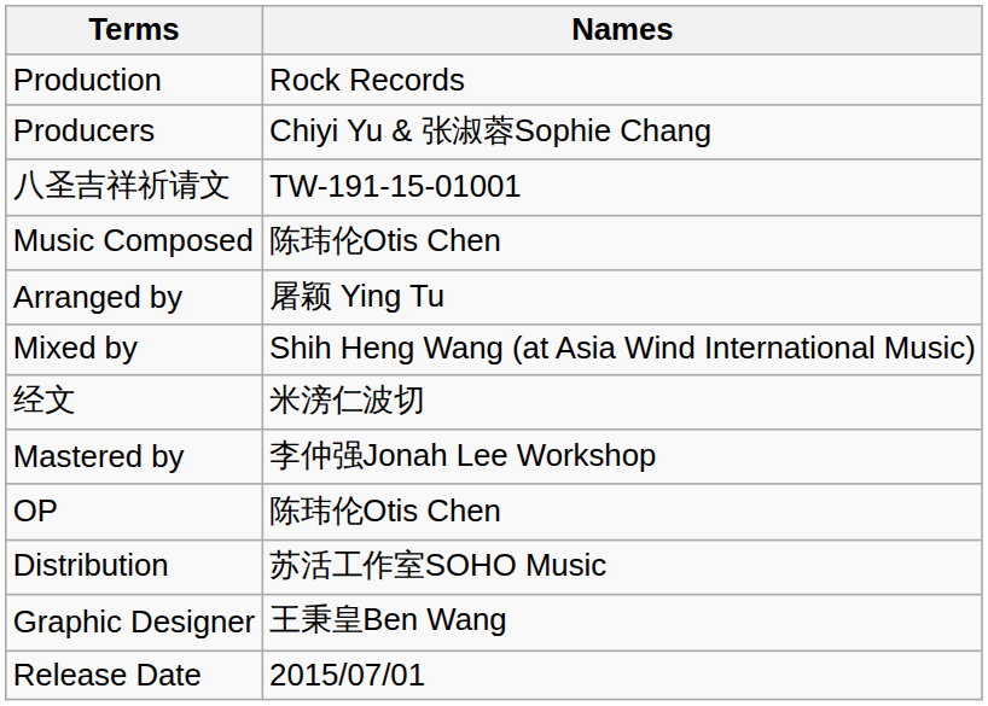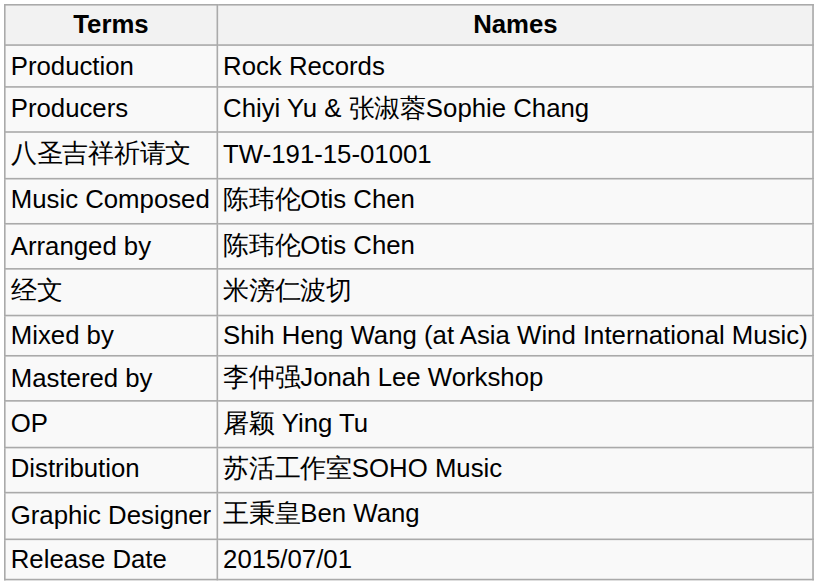Arranged by | Names: 屠颖 Ying Tu -> 陈玮伦Otis Chen
rows swapped: 经文 <-> Mixed by
OP | Names: 陈玮伦Otis Chen -> 屠颖 Ying Tu
